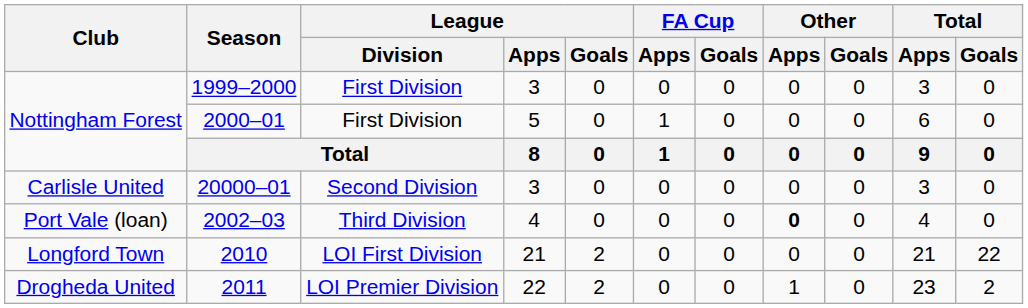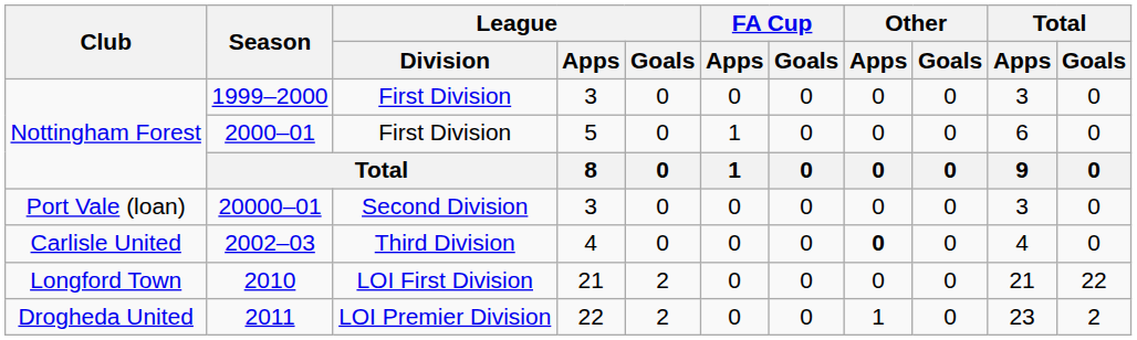20000–01 | Club: Carlisle United -> Port Vale (loan)
2002–03 | Club: Port Vale (loan) -> Carlisle United
